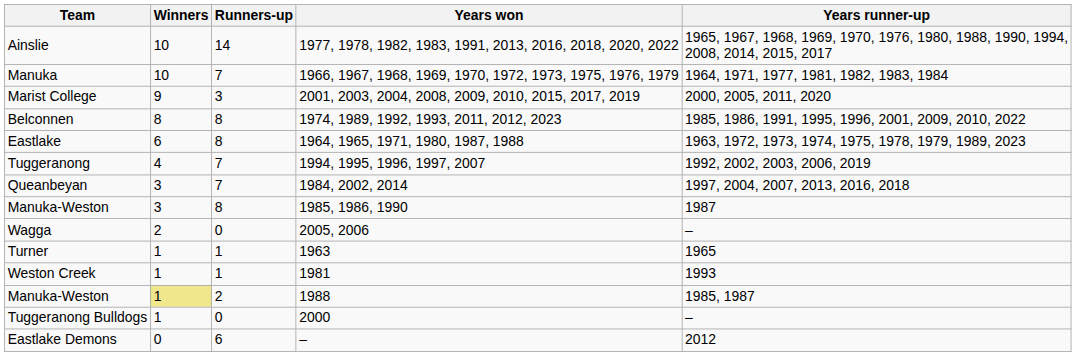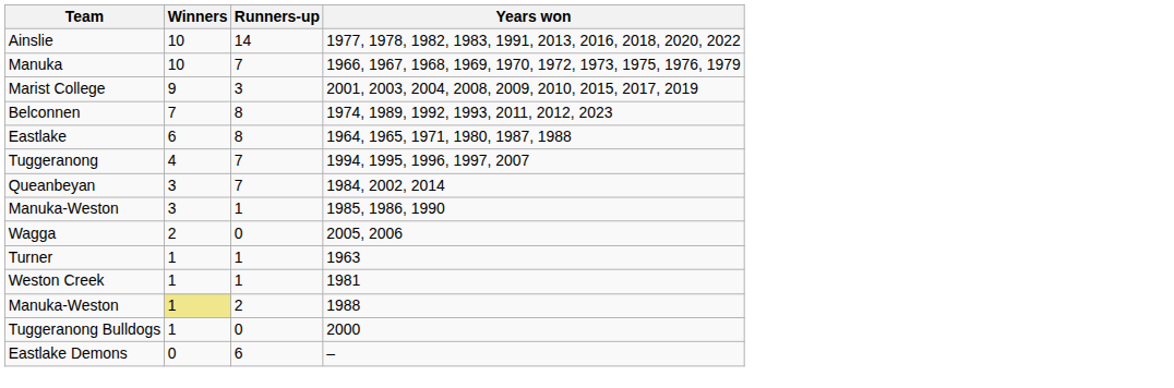- column: Years runner-up | 1965, 1967, 1968, 1969, 1970, 1976, 1980, 1988, 1990, 1994, 2008, 2014, 2015, 2017 | 1964, 1971, 1977, 1981, 1982, 1983, 1984 | 2000, 2005, 2011, 2020 | 1985, 1986, 1991, 1995, 1996, 2001, 2009, 2010, 2022 | 1963, 1972, 1973, 1974, 1975, 1978, 1979, 1989, 2023 | 1992, 2002, 2003, 2006, 2019 | 1997, 2004, 2007, 2013, 2016, 2018 | 1987 | – | 1965 | 1993 | 1985, 1987 | – | 2012
Belconnen | Winners: 8 -> 7
Manuka-Weston / 1985, 1986, 1990 | Runners-up: 8 -> 1
